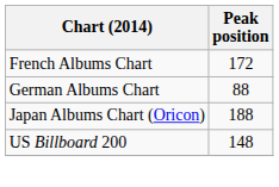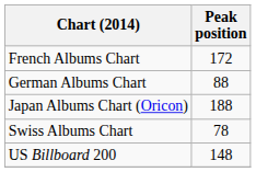+ row: Swiss Albums Chart | 78
